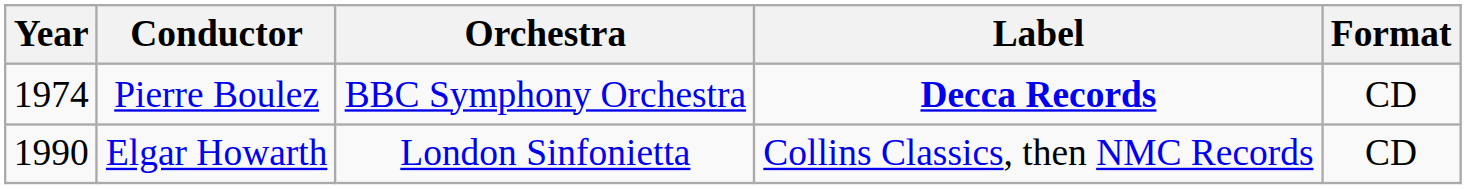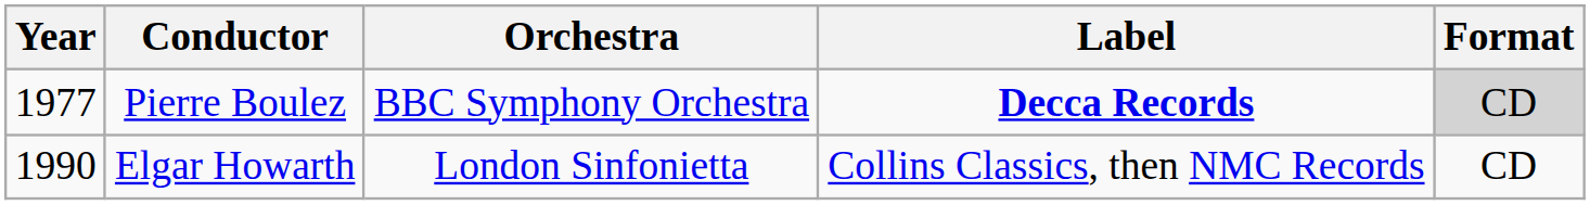Pierre Boulez | Year: 1974 -> 1977
Pierre Boulez | Format: no background -> lightgrey background
